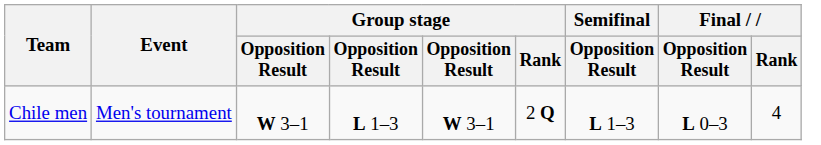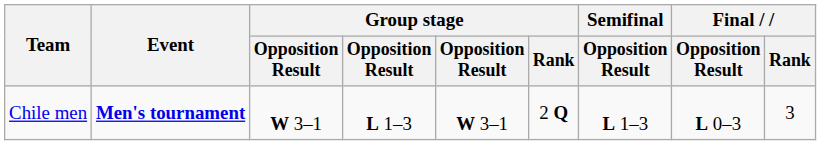Chile men | Event: normal -> bold
Chile men | Final / Rank: 4 -> 3
